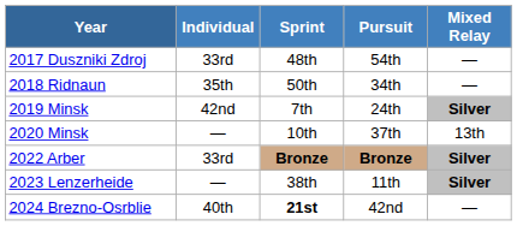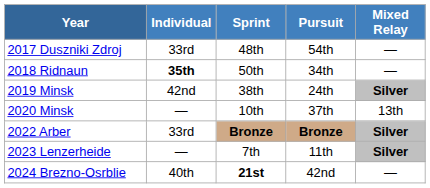2018 Ridnaun | Individual: normal -> bold
2019 Minsk | Sprint: 7th -> 38th
2023 Lenzerheide | Sprint: 38th -> 7th
